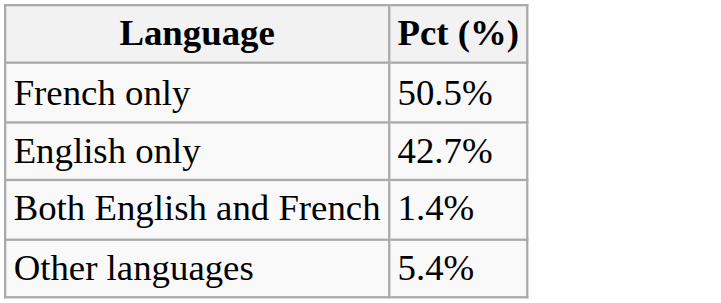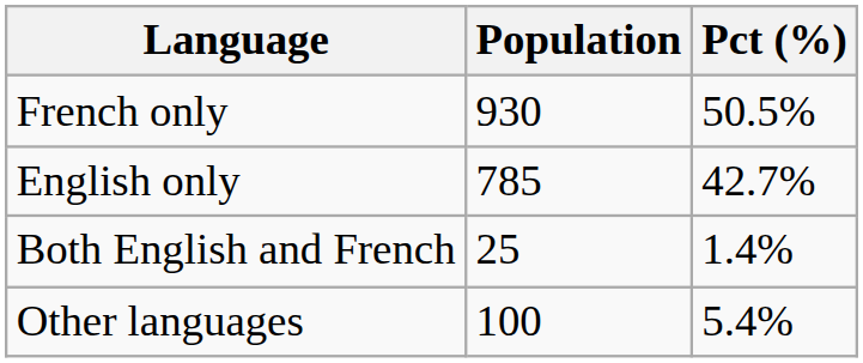+ column: Population | 930 | 785 | 25 | 100
